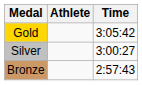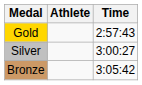Gold | Time: 3:05:42 -> 2:57:43
Bronze | Time: 2:57:43 -> 3:05:42
